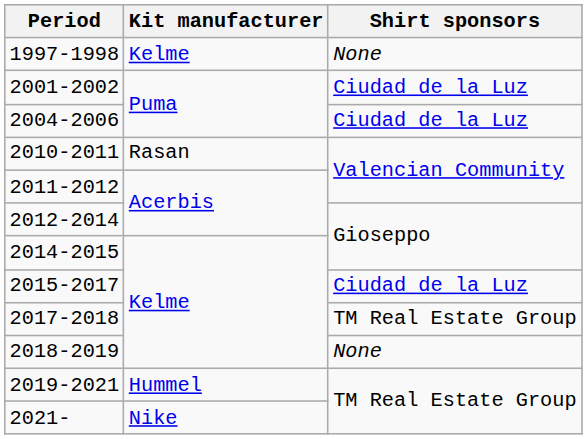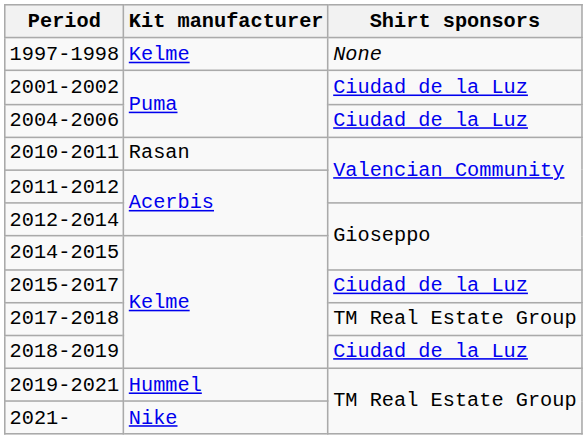2018-2019 | Shirt sponsors: None -> Ciudad de la Luz
